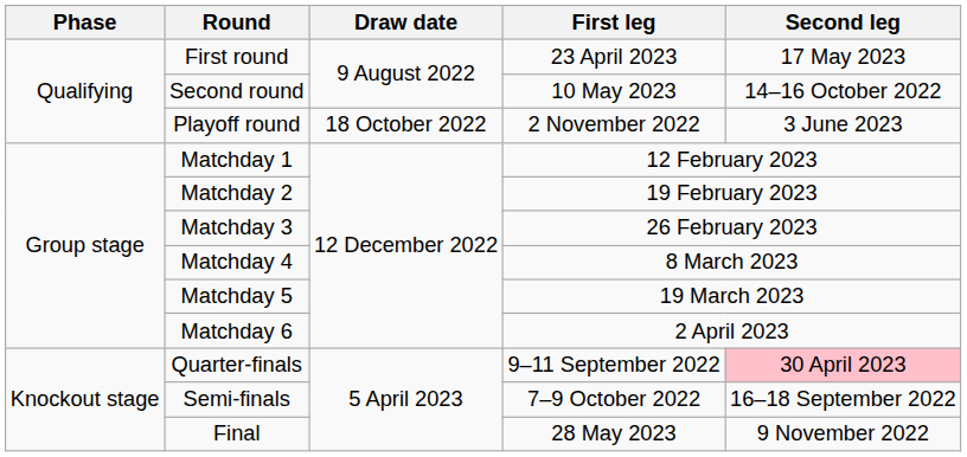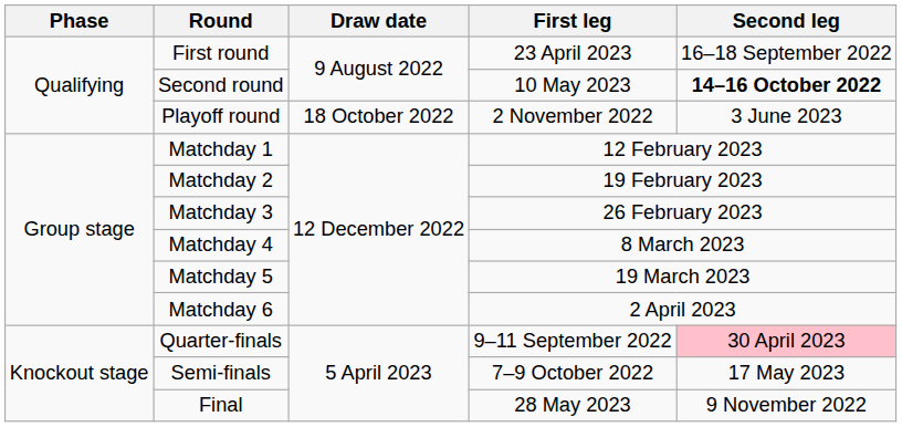First round | Second leg: 17 May 2023 -> 16–18 September 2022
Second round | Second leg: normal -> bold
Semi-finals | Second leg: 16–18 September 2022 -> 17 May 2023
